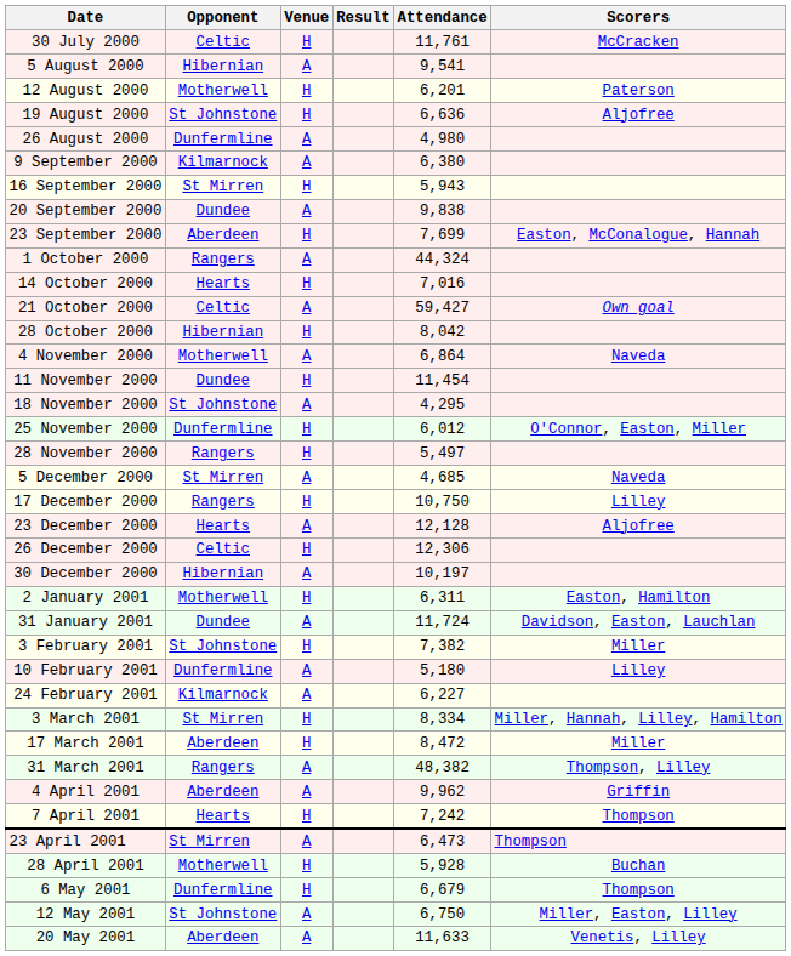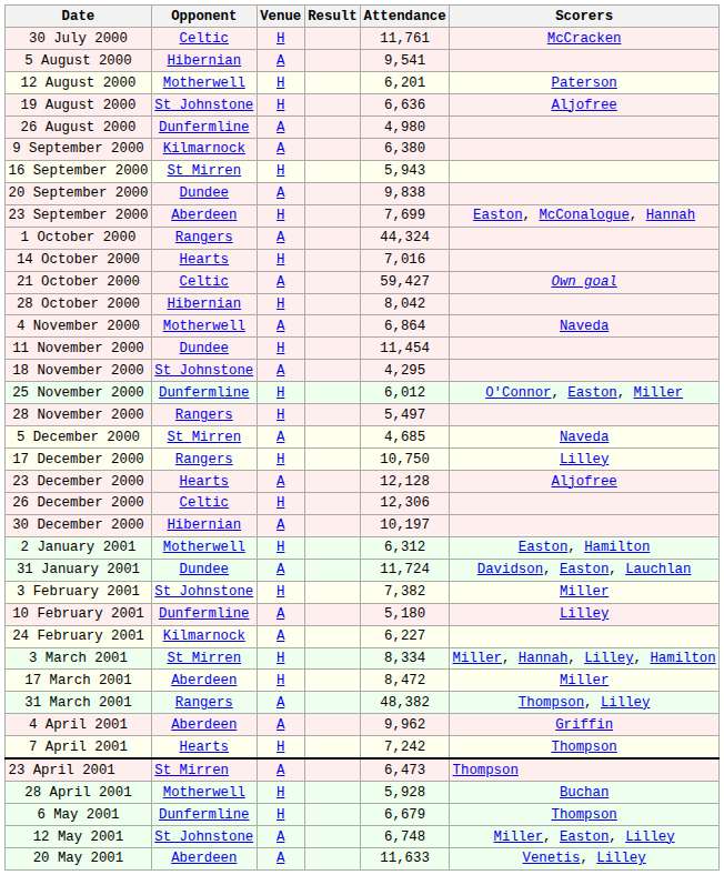2 January 2001 | Attendance: 6,311 -> 6,312
12 May 2001 | Attendance: 6,750 -> 6,748
